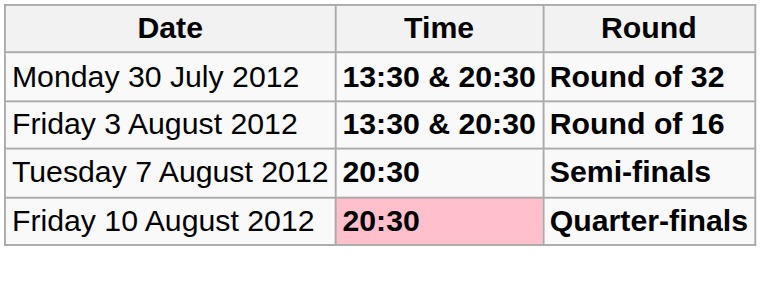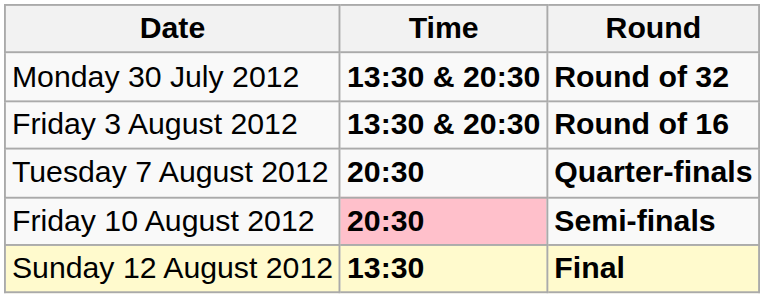Tuesday 7 August 2012 | Round: Semi-finals -> Quarter-finals
Friday 10 August 2012 | Round: Quarter-finals -> Semi-finals
+ row: Sunday 12 August 2012 | 13:30 | Final
